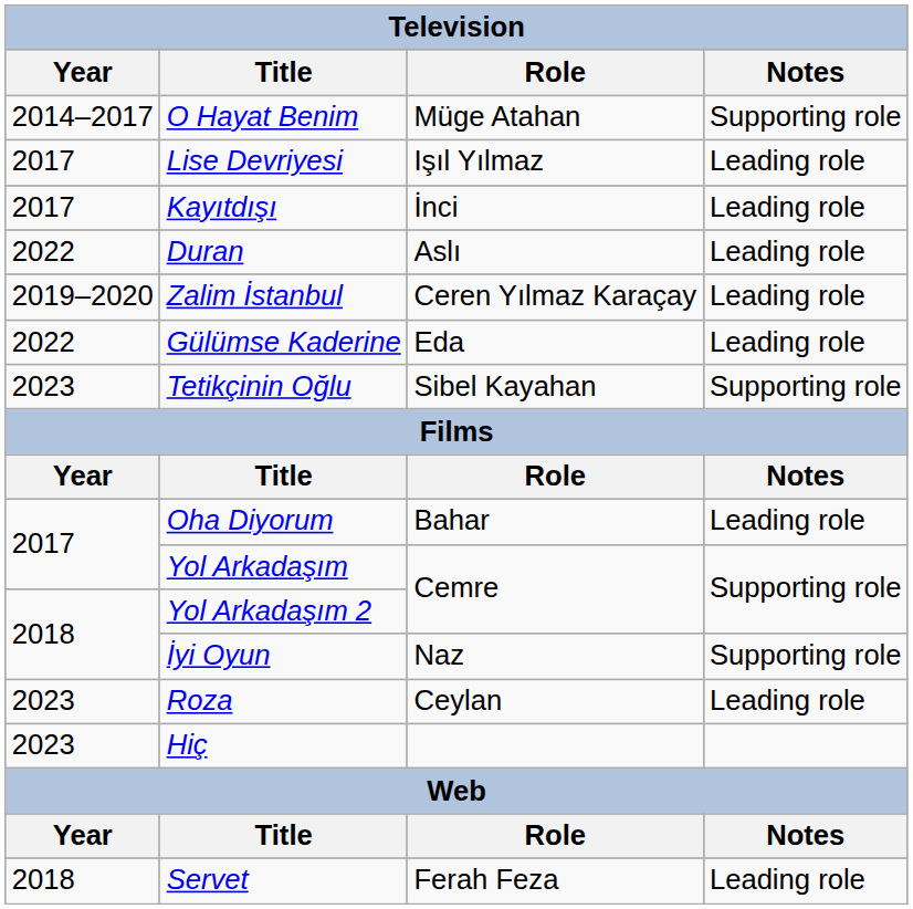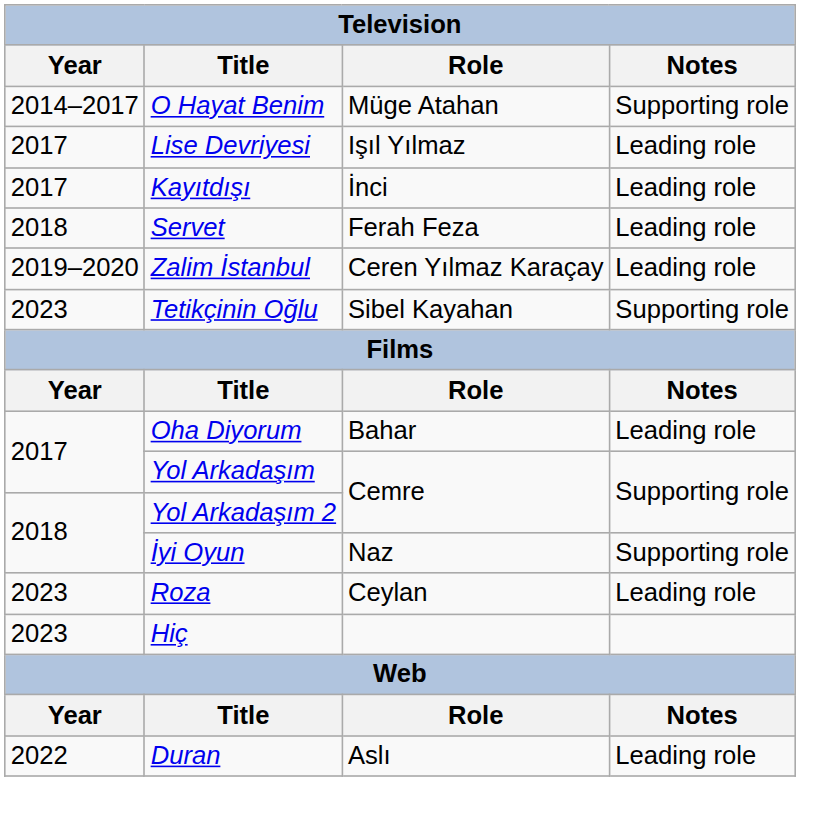rows swapped: Servet <-> Duran
- row: 2022 | Gülümse Kaderine | Eda | Leading role
